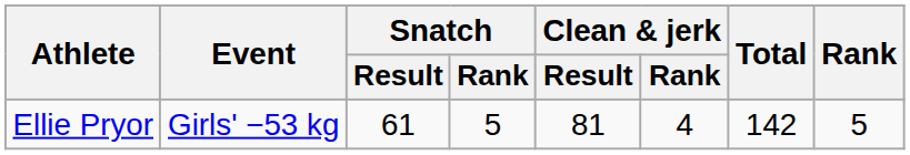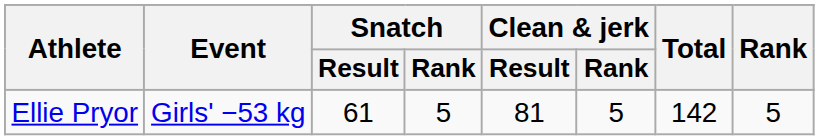Ellie Pryor | Clean & jerk / Rank: 4 -> 5
